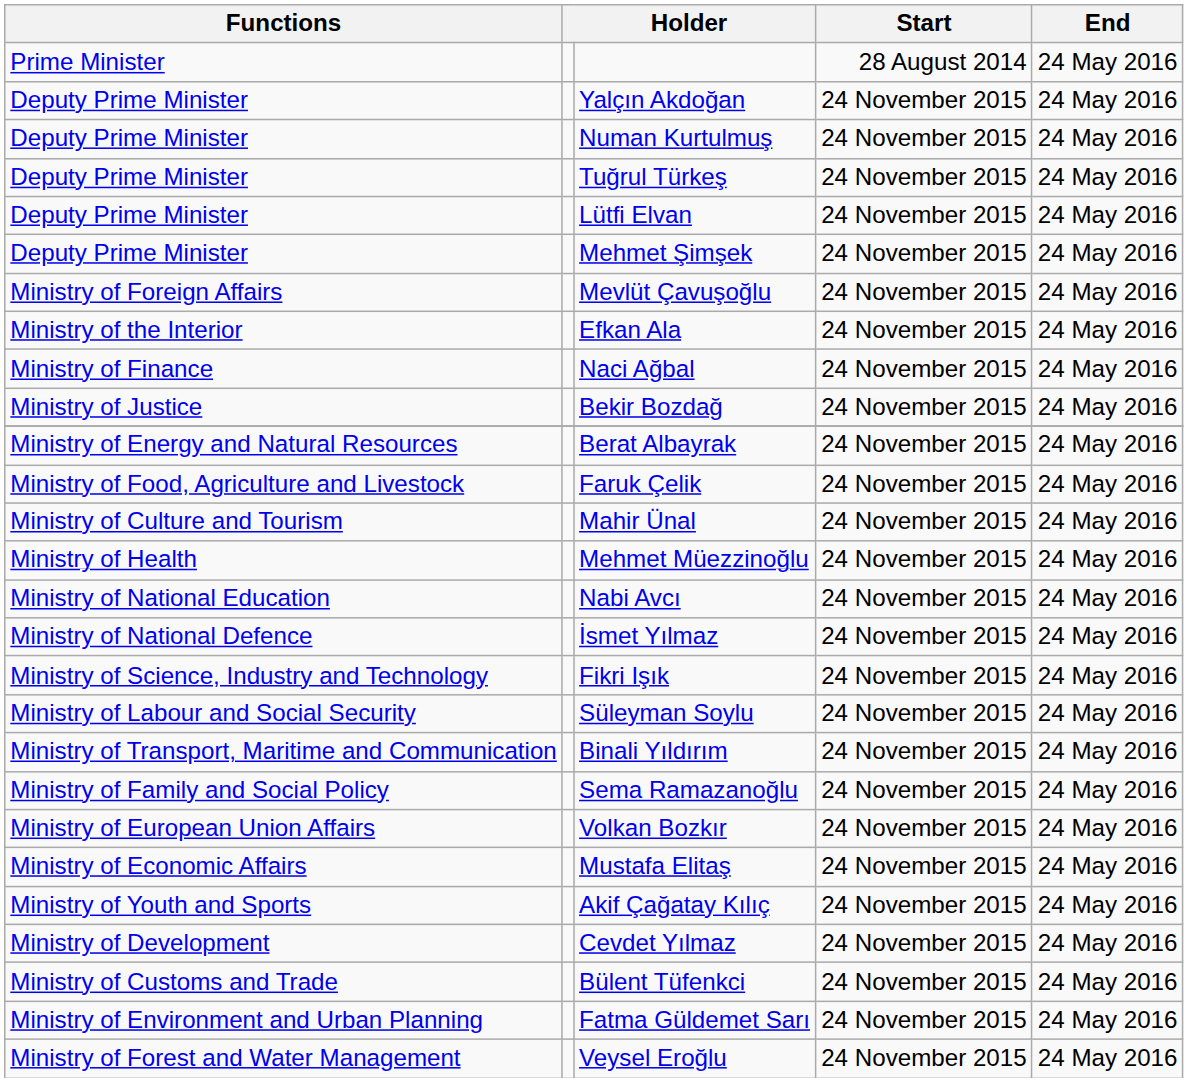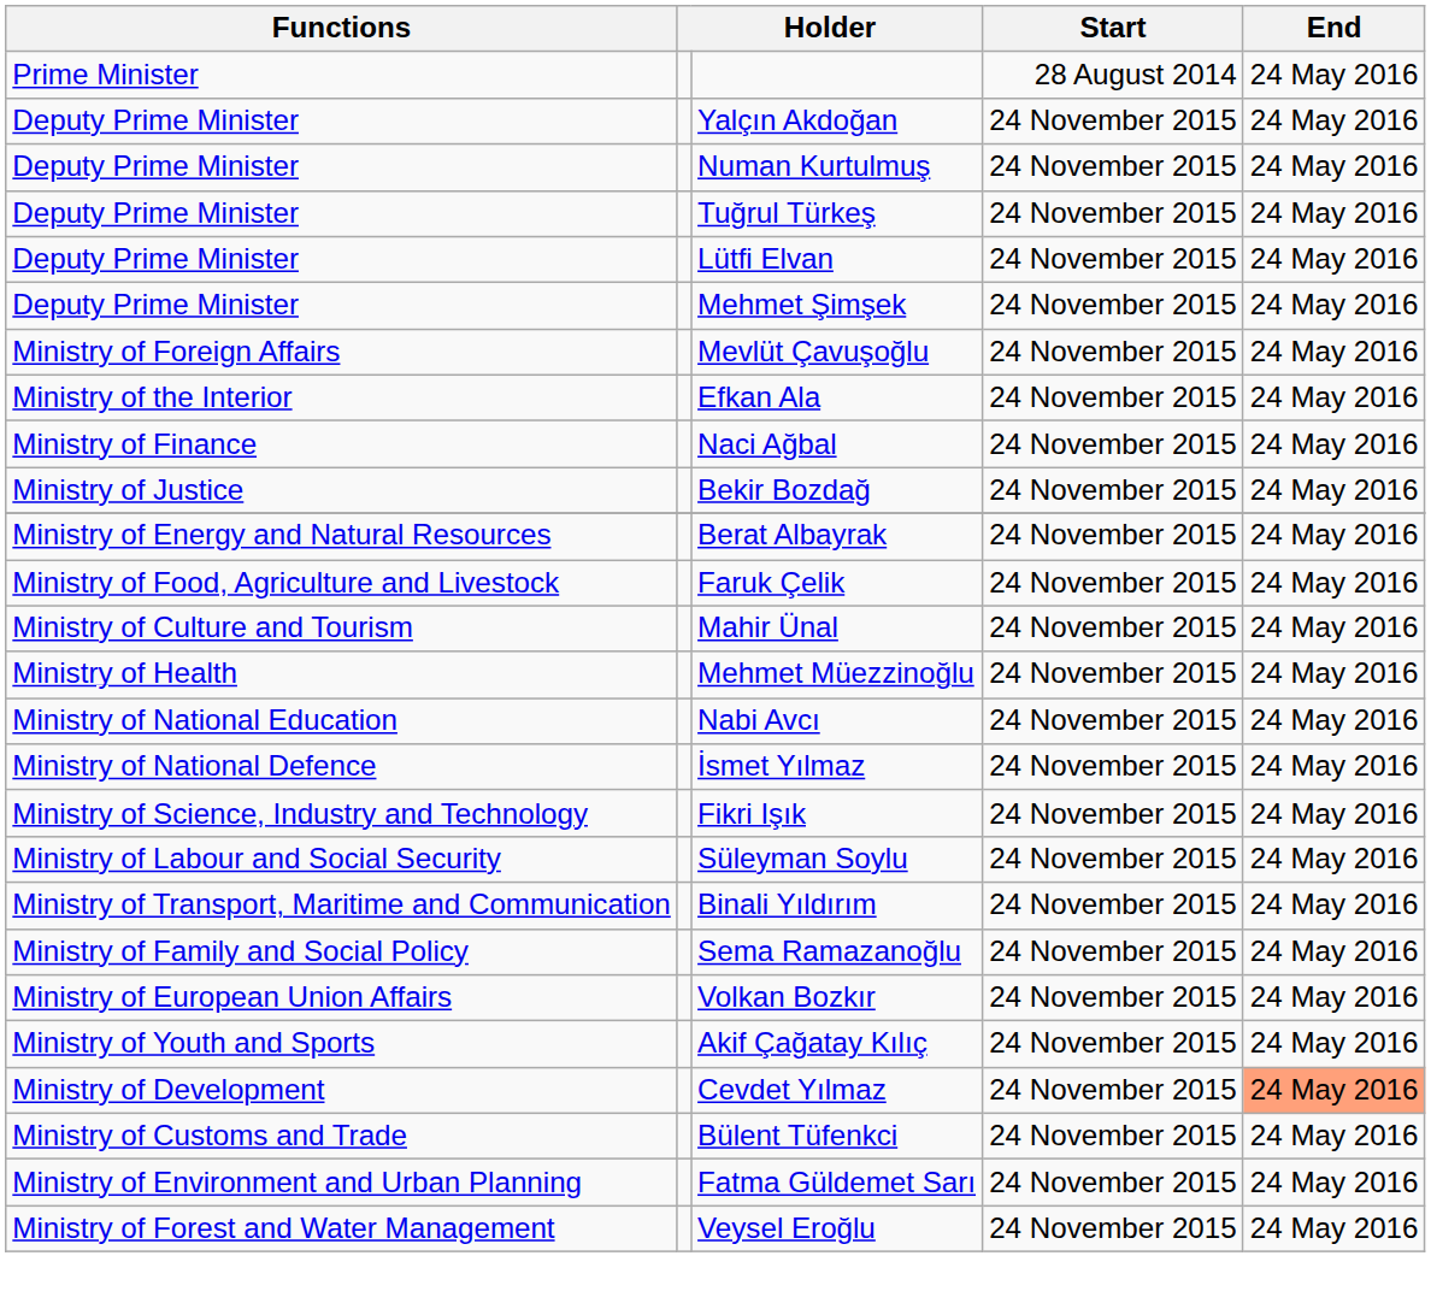- row: Ministry of Economic Affairs | Mustafa Elitaş | 24 November 2015 | 24 May 2016
Cevdet Yılmaz | End: no background -> lightsalmon background
